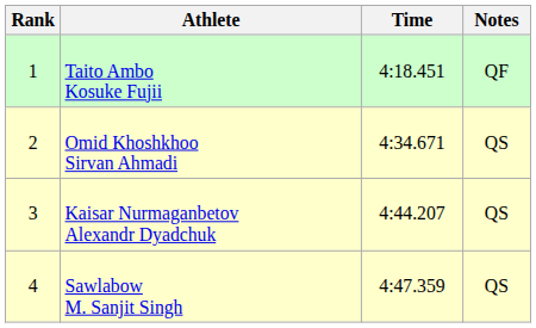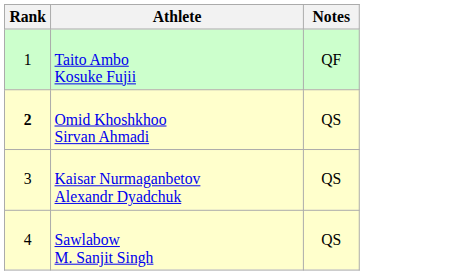- column: Time | 4:18.451 | 4:34.671 | 4:44.207 | 4:47.359
Omid Khoshkhoo Sirvan Ahmadi | Rank: normal -> bold
